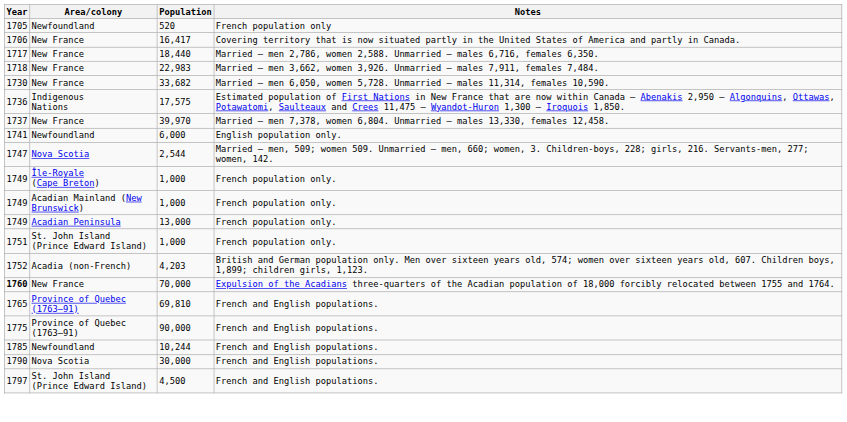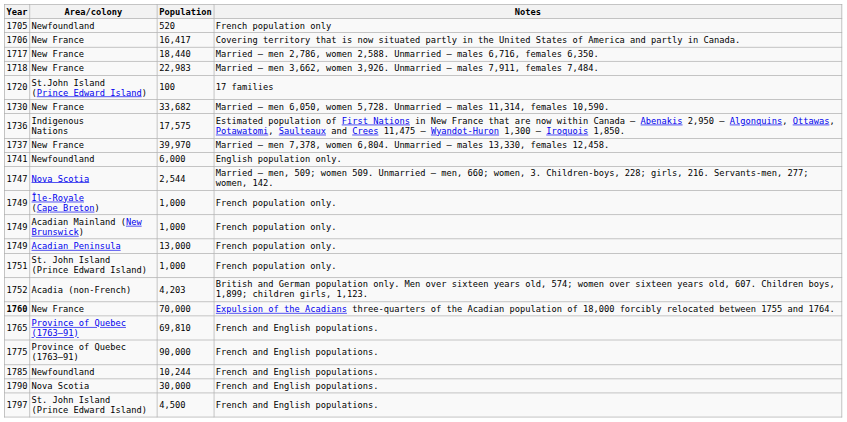+ row: 1720 | St.John Island (Prince Edward Island) | 100 | 17 families
